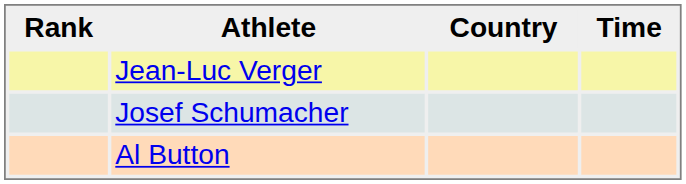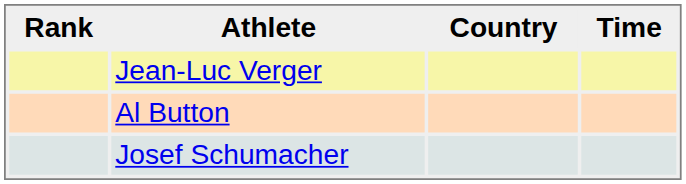rows swapped: Josef Schumacher <-> Al Button
